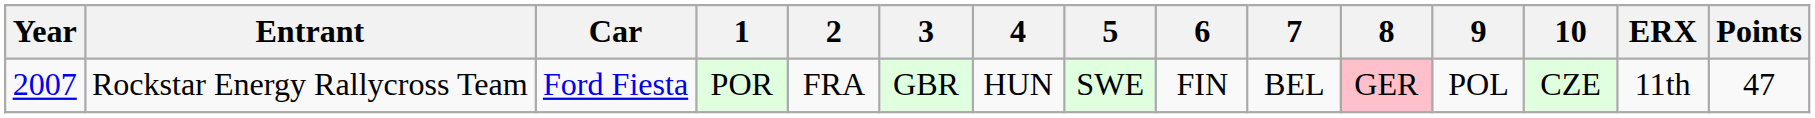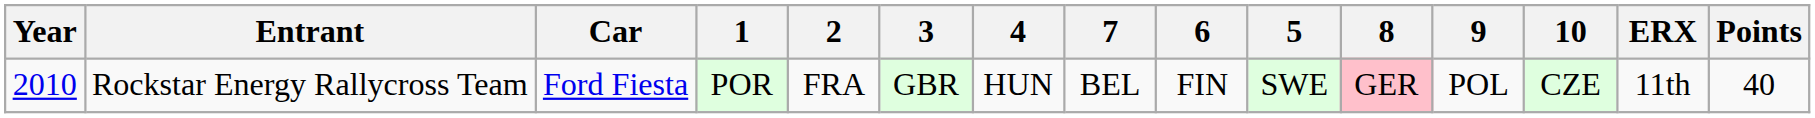columns swapped: 5 <-> 7
Rockstar Energy Rallycross Team | Year: 2007 -> 2010
Rockstar Energy Rallycross Team | Points: 47 -> 40
